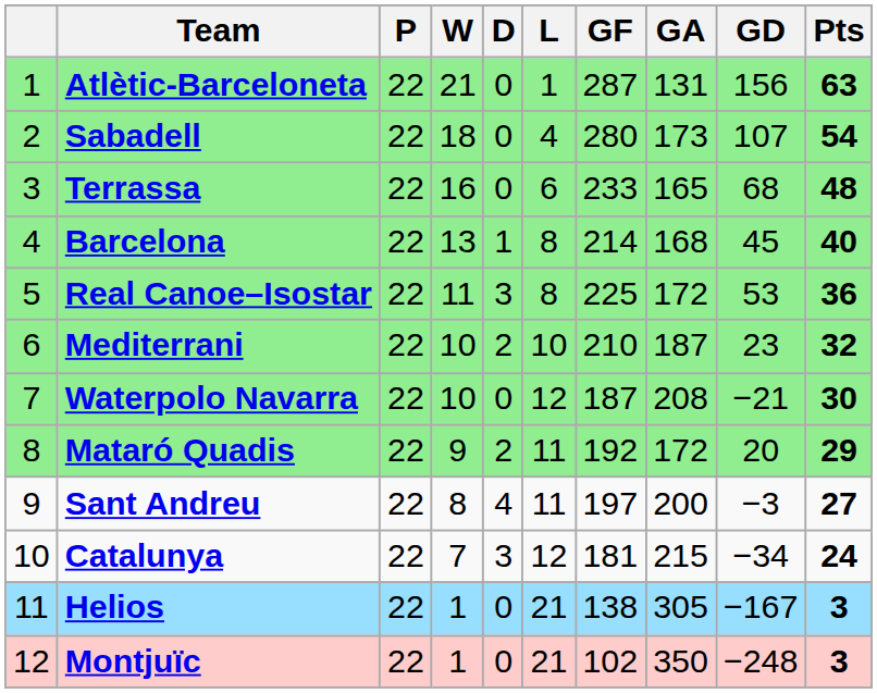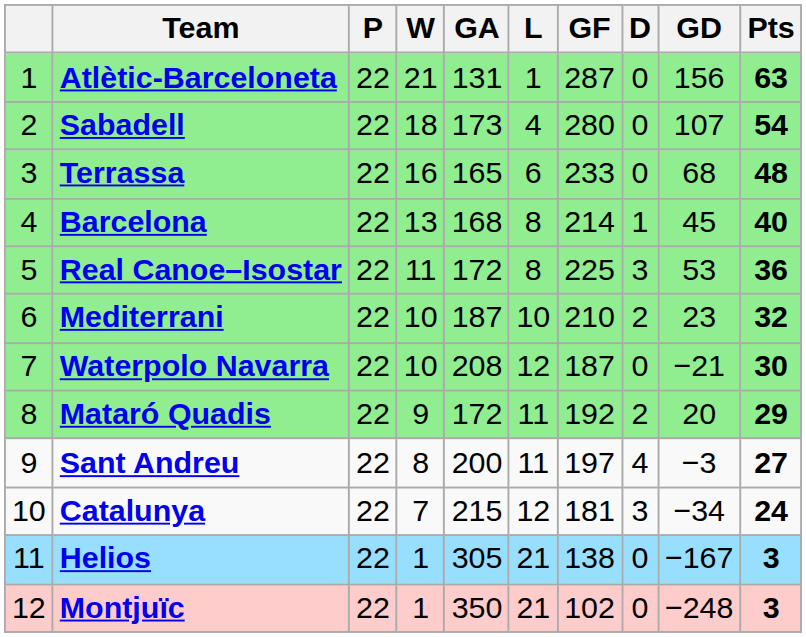columns swapped: D <-> GA
